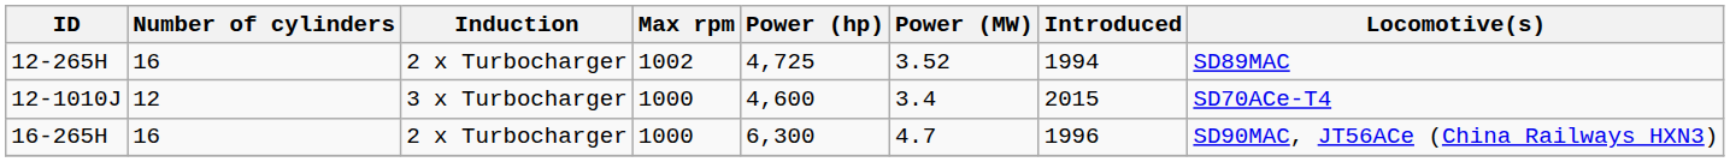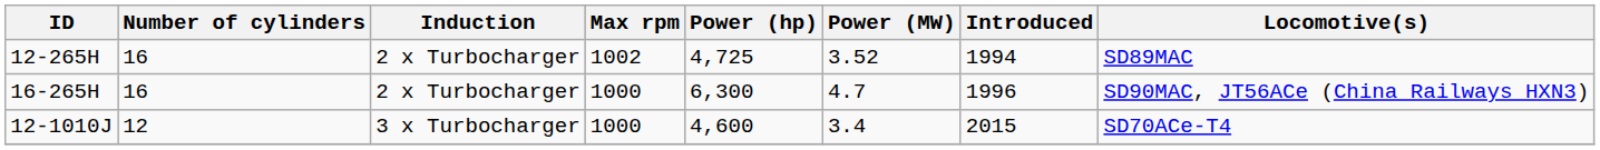rows swapped: 16-265H <-> 12-1010J
